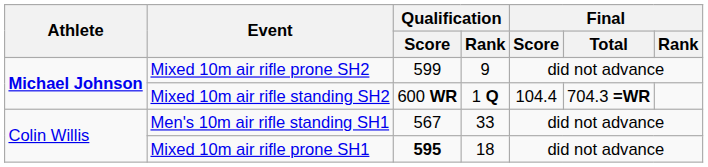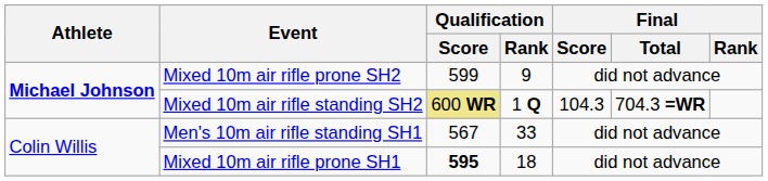Mixed 10m air rifle standing SH2 | Qualification / Score: no background -> khaki background
Mixed 10m air rifle standing SH2 | Final / Score: 104.4 -> 104.3
